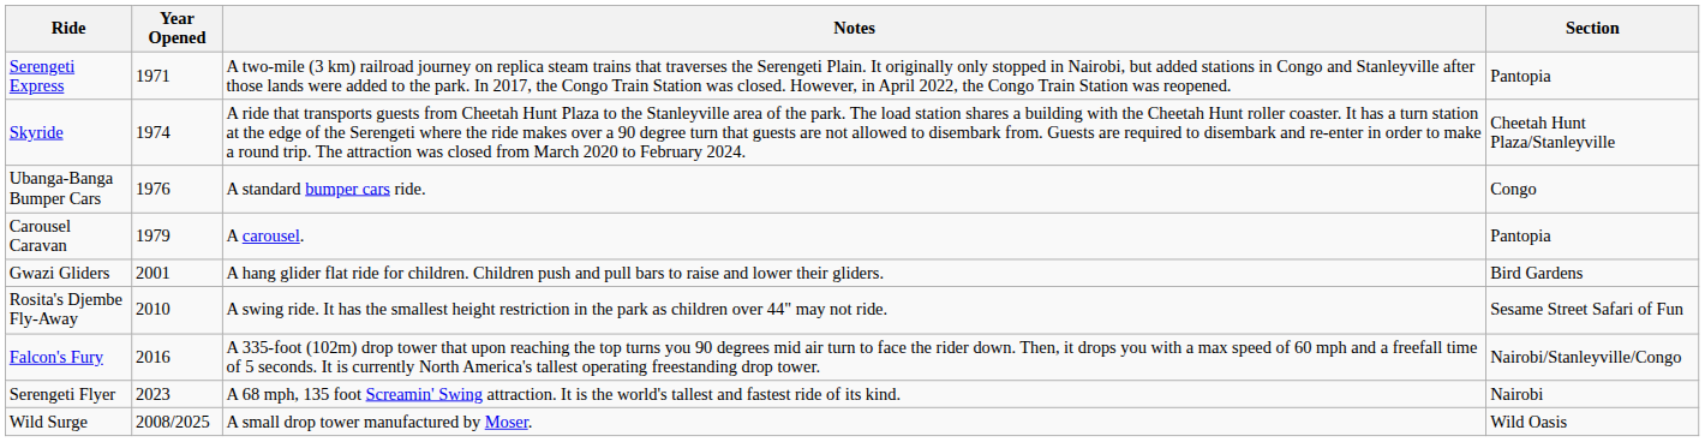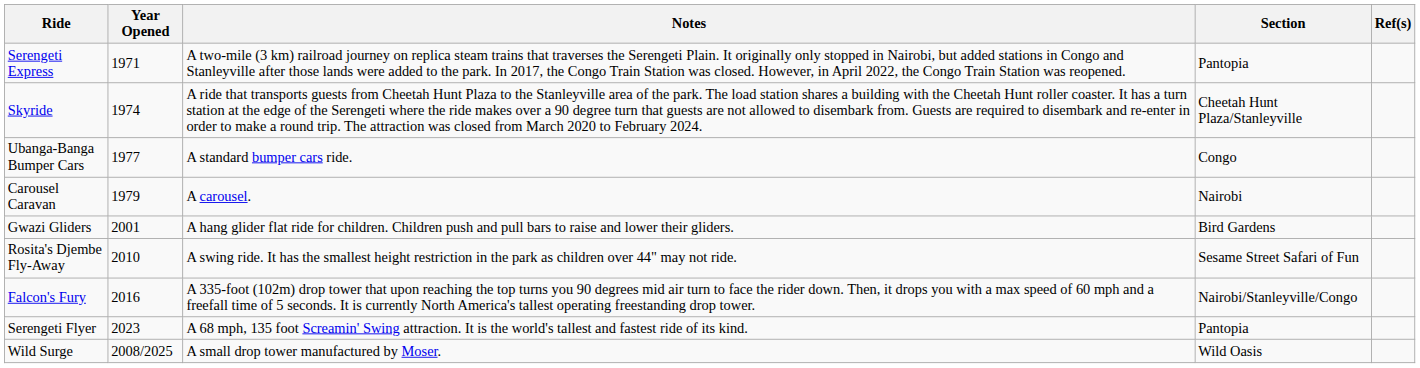+ column: Ref(s)
Ubanga-Banga Bumper Cars | Year Opened: 1976 -> 1977
Carousel Caravan | Section: Pantopia -> Nairobi
Serengeti Flyer | Section: Nairobi -> Pantopia
